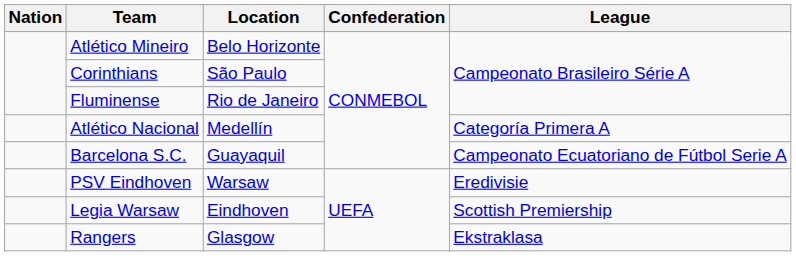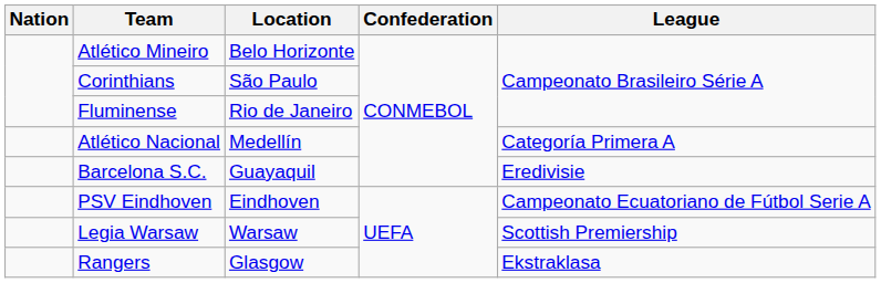Barcelona S.C. | League: Campeonato Ecuatoriano de Fútbol Serie A -> Eredivisie
PSV Eindhoven | Location: Warsaw -> Eindhoven
PSV Eindhoven | League: Eredivisie -> Campeonato Ecuatoriano de Fútbol Serie A
Legia Warsaw | Location: Eindhoven -> Warsaw
